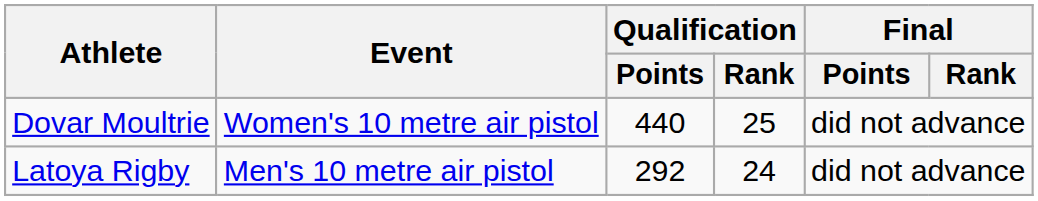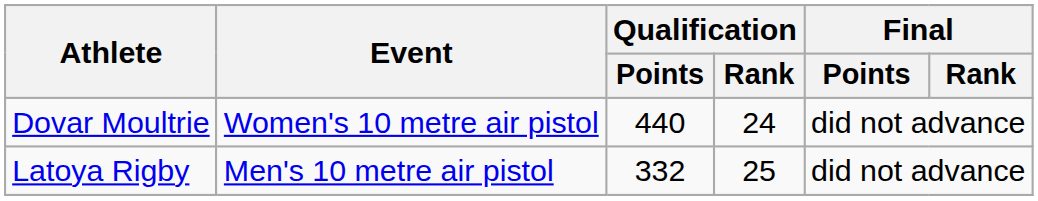Dovar Moultrie | Qualification / Rank: 25 -> 24
Latoya Rigby | Qualification / Points: 292 -> 332
Latoya Rigby | Qualification / Rank: 24 -> 25
